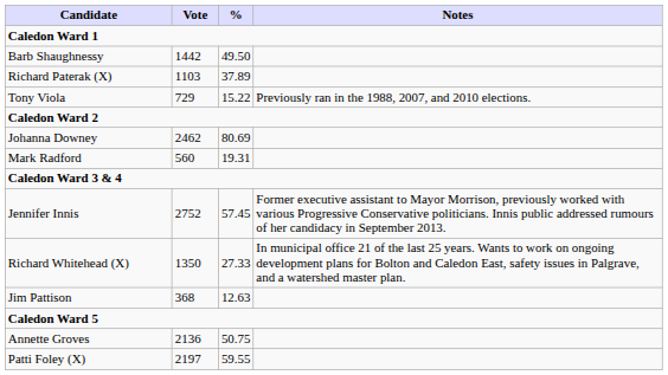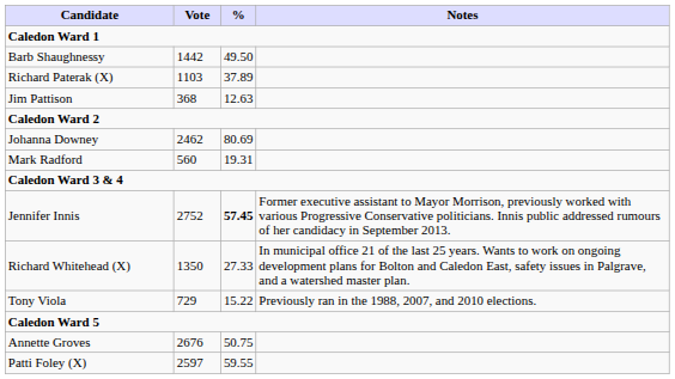rows swapped: Jim Pattison <-> Tony Viola
Jennifer Innis | %: normal -> bold
Annette Groves | Vote: 2136 -> 2676
Patti Foley (X) | Vote: 2197 -> 2597
